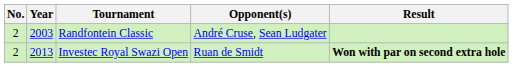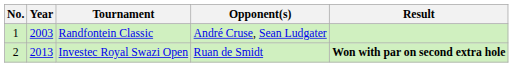Randfontein Classic | No.: 2 -> 1
